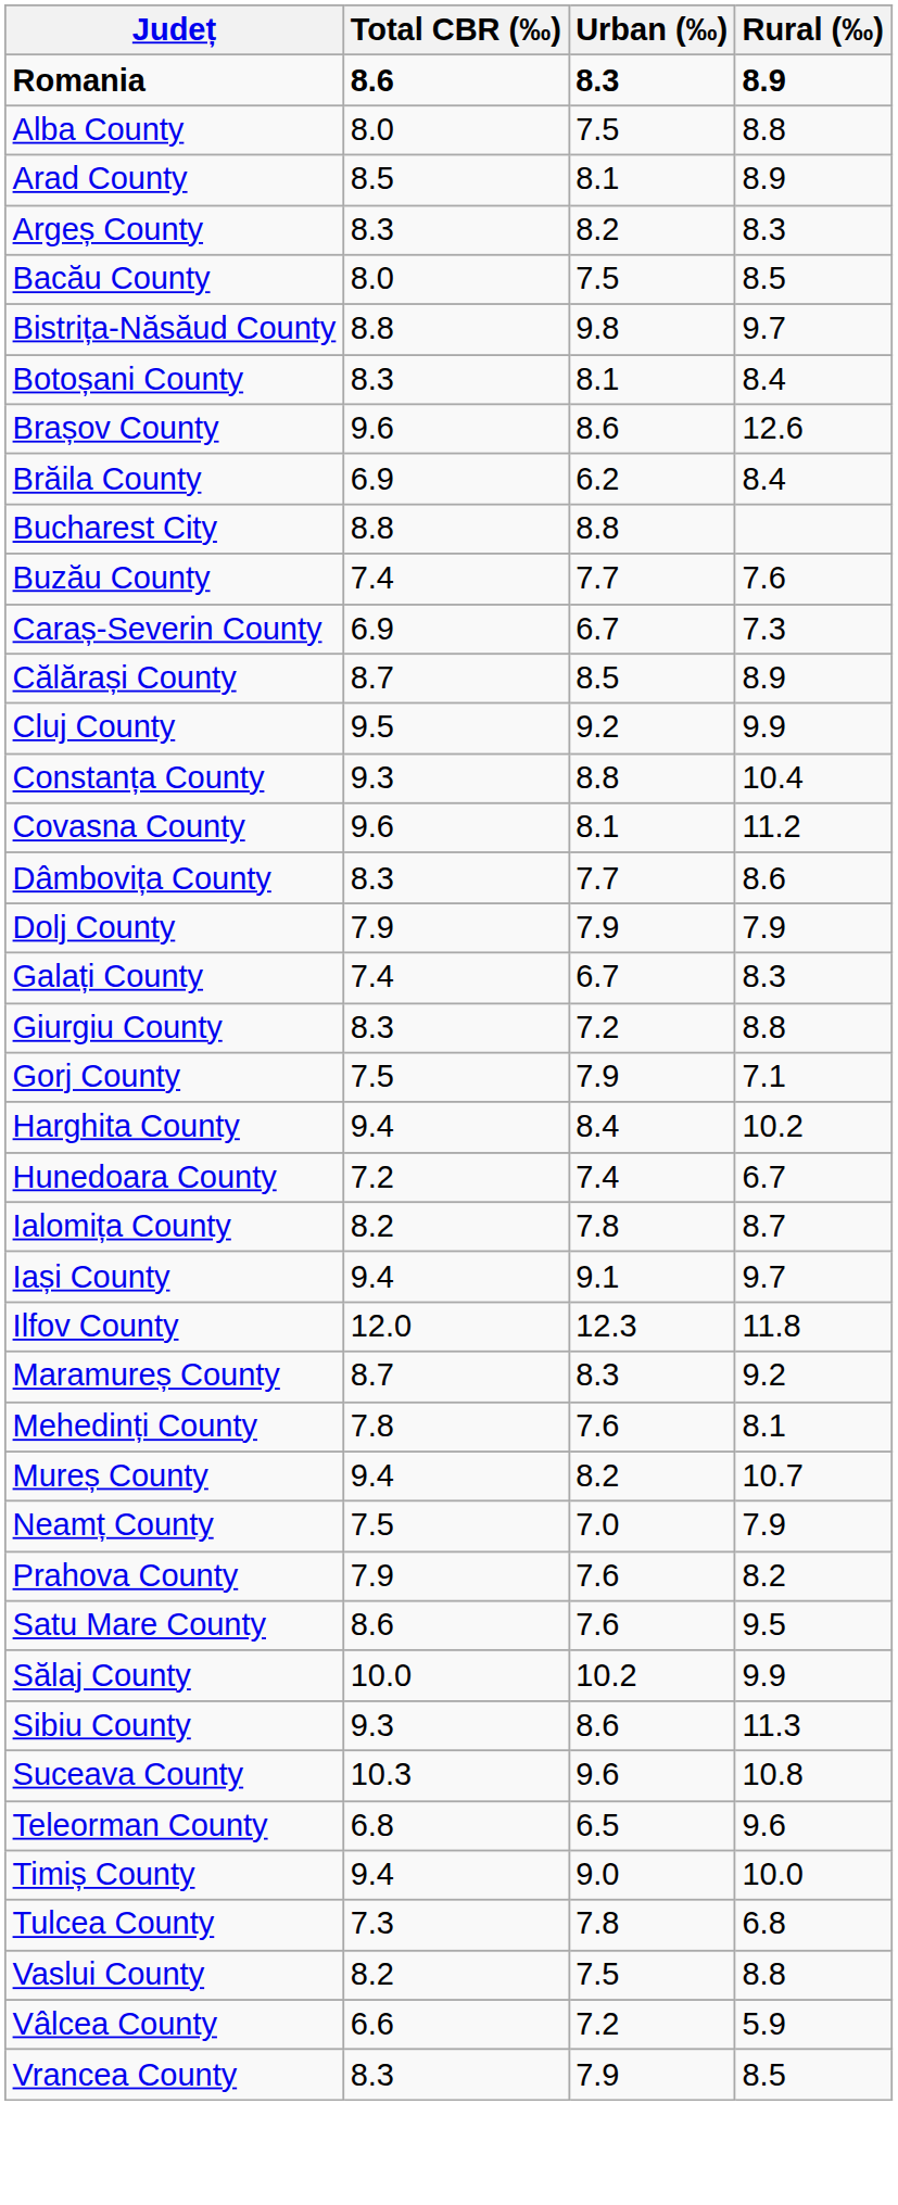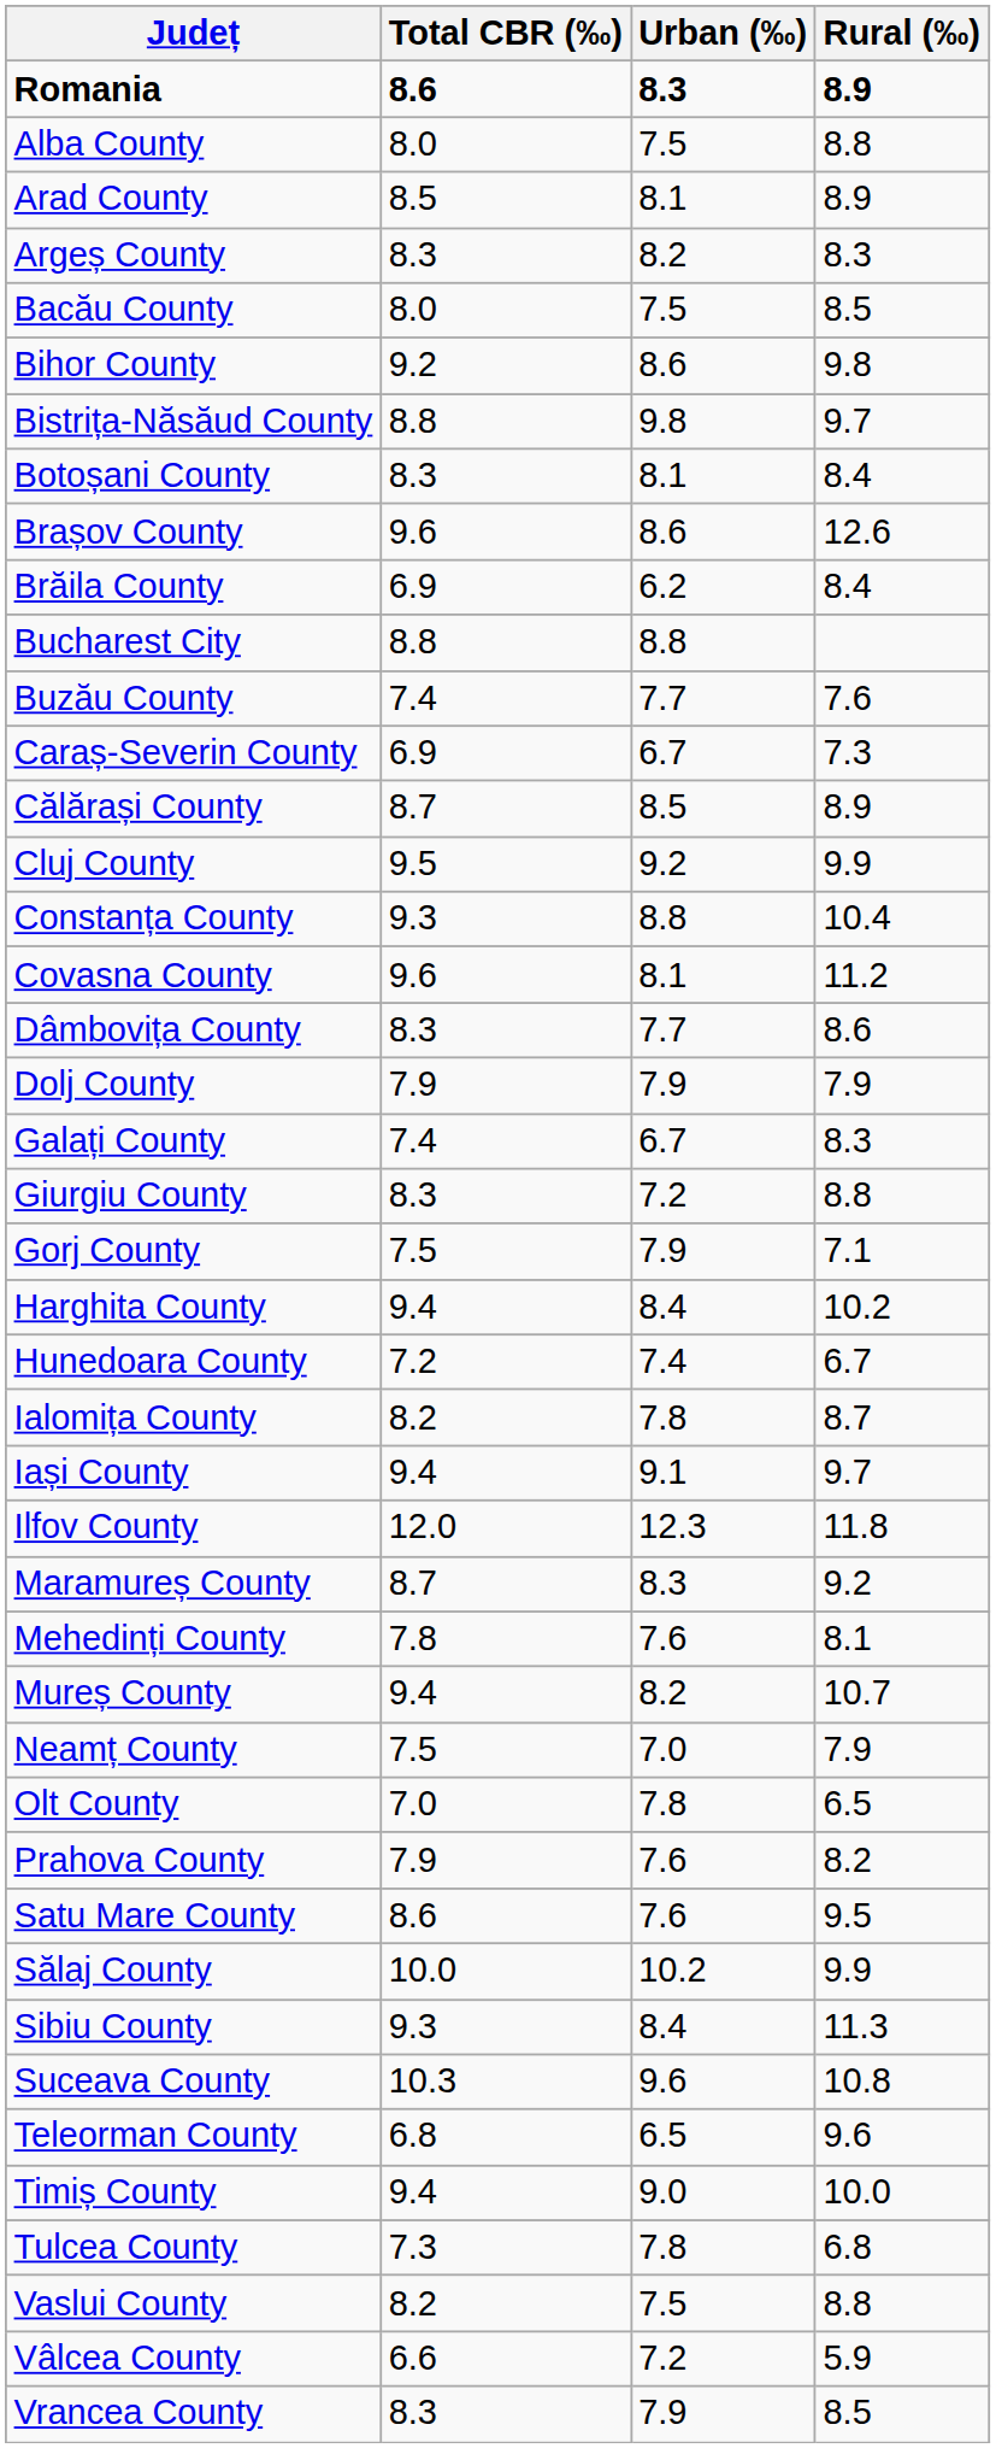+ row: Bihor County | 9.2 | 8.6 | 9.8
+ row: Olt County | 7.0 | 7.8 | 6.5
Sibiu County | Urban (‰): 8.6 -> 8.4
